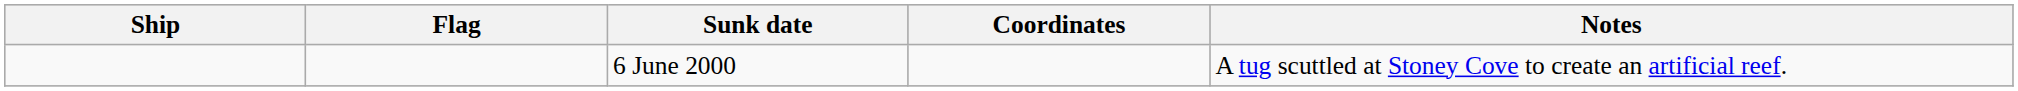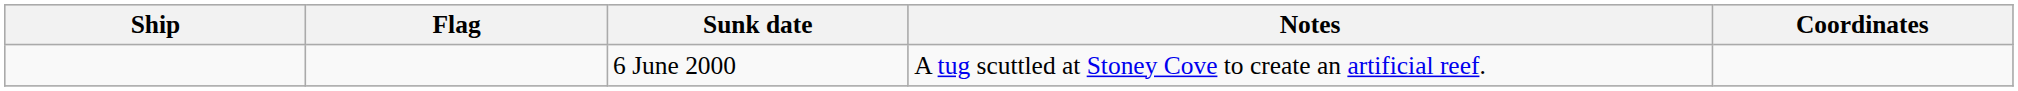columns swapped: Notes <-> Coordinates
